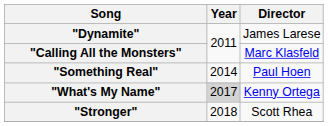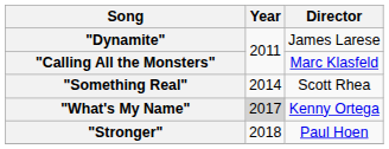"Something Real" | Director: Paul Hoen -> Scott Rhea
"Stronger" | Director: Scott Rhea -> Paul Hoen
